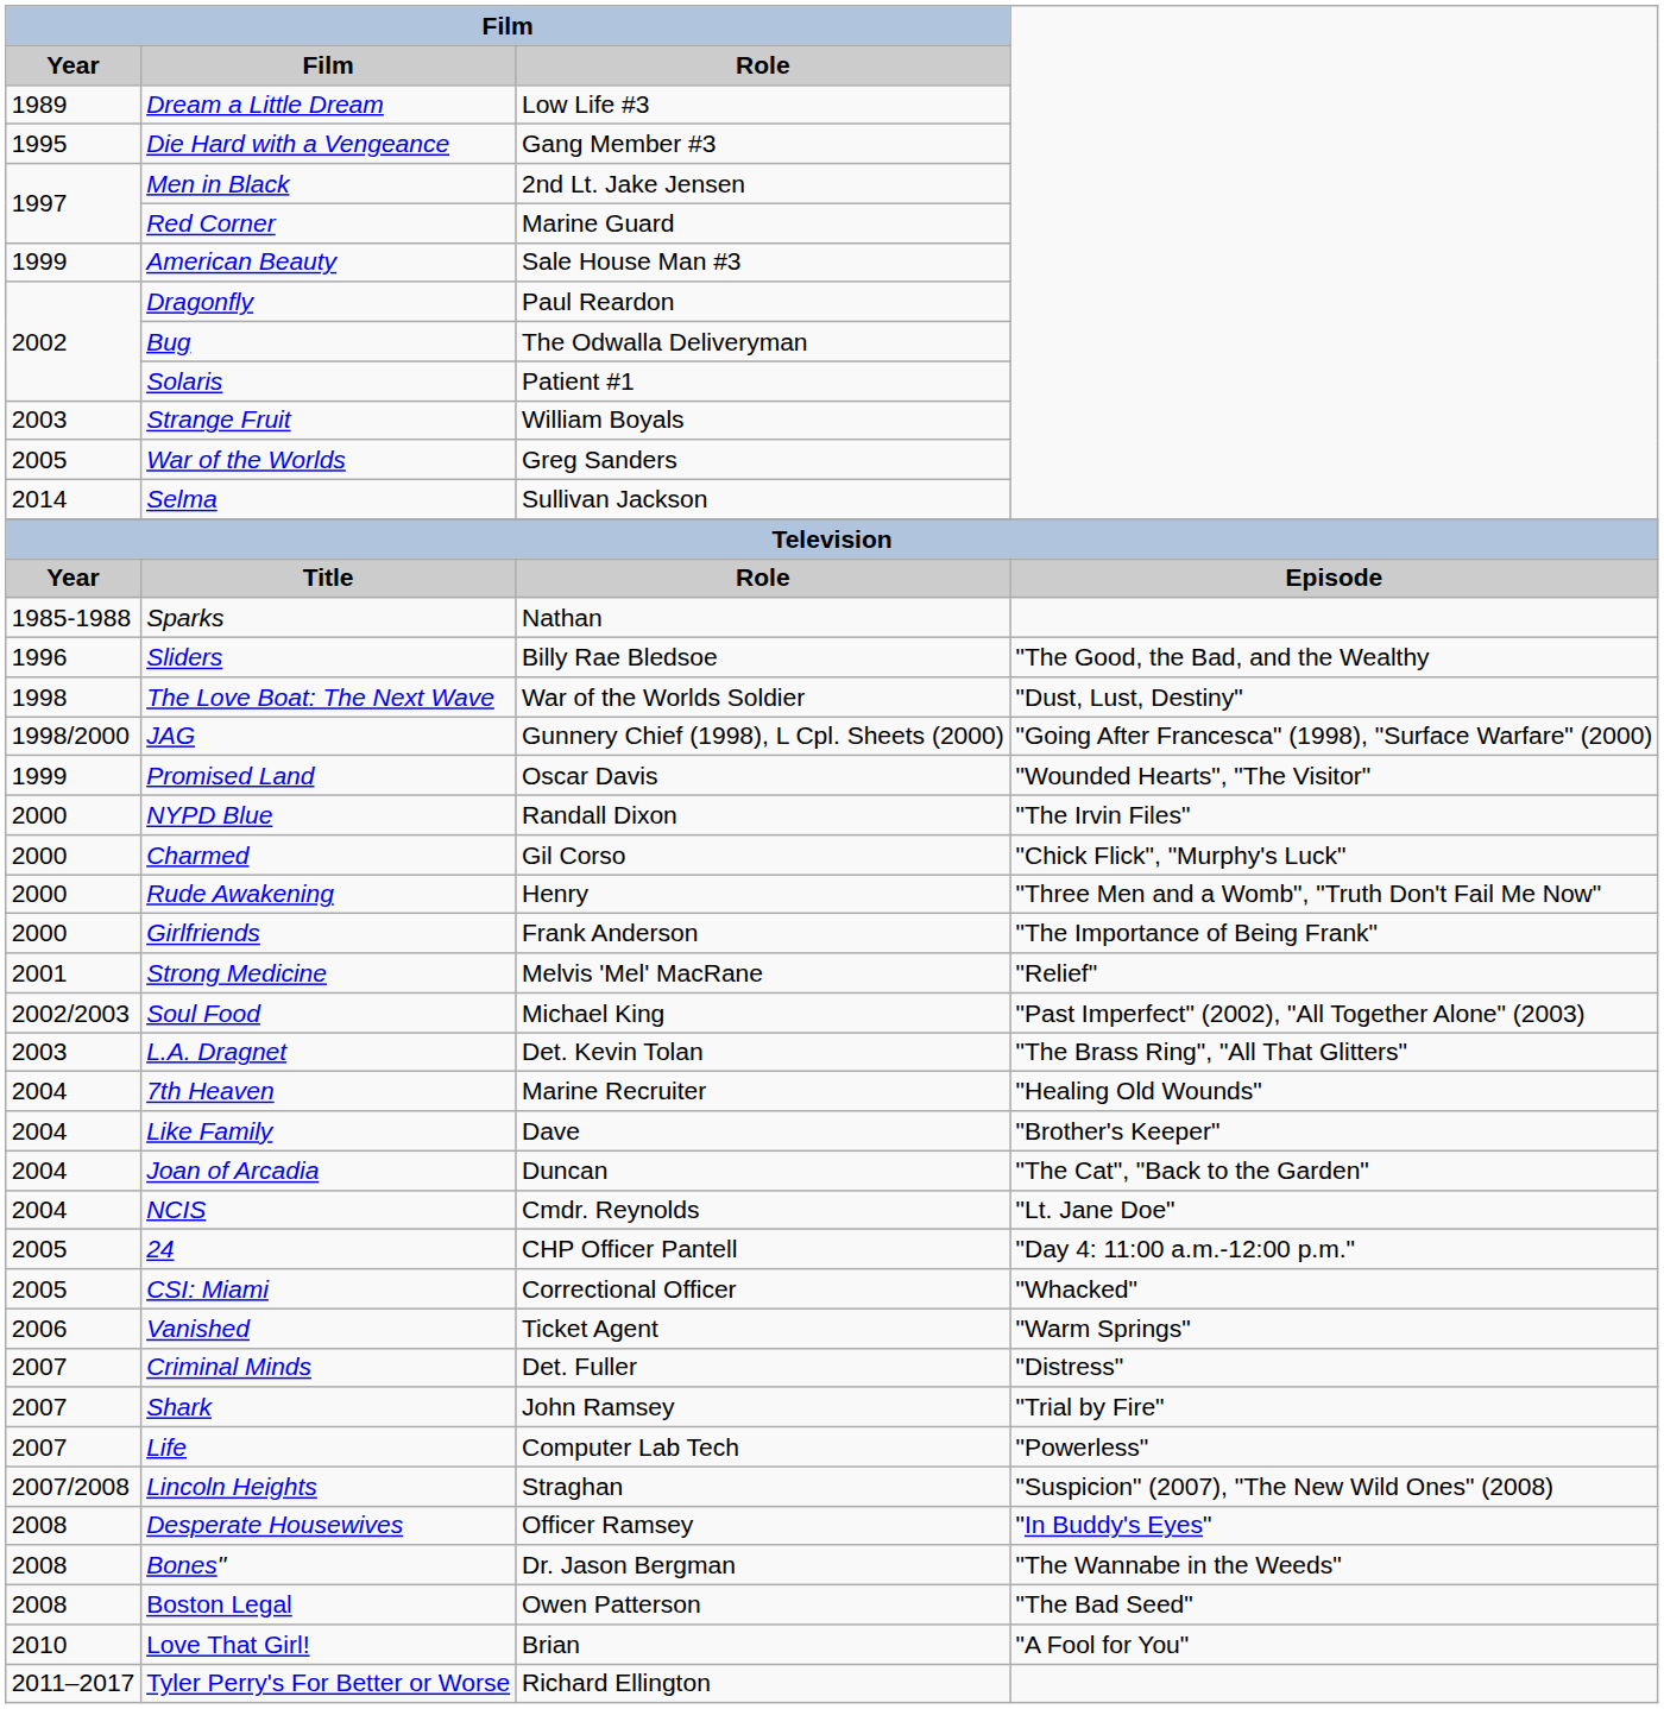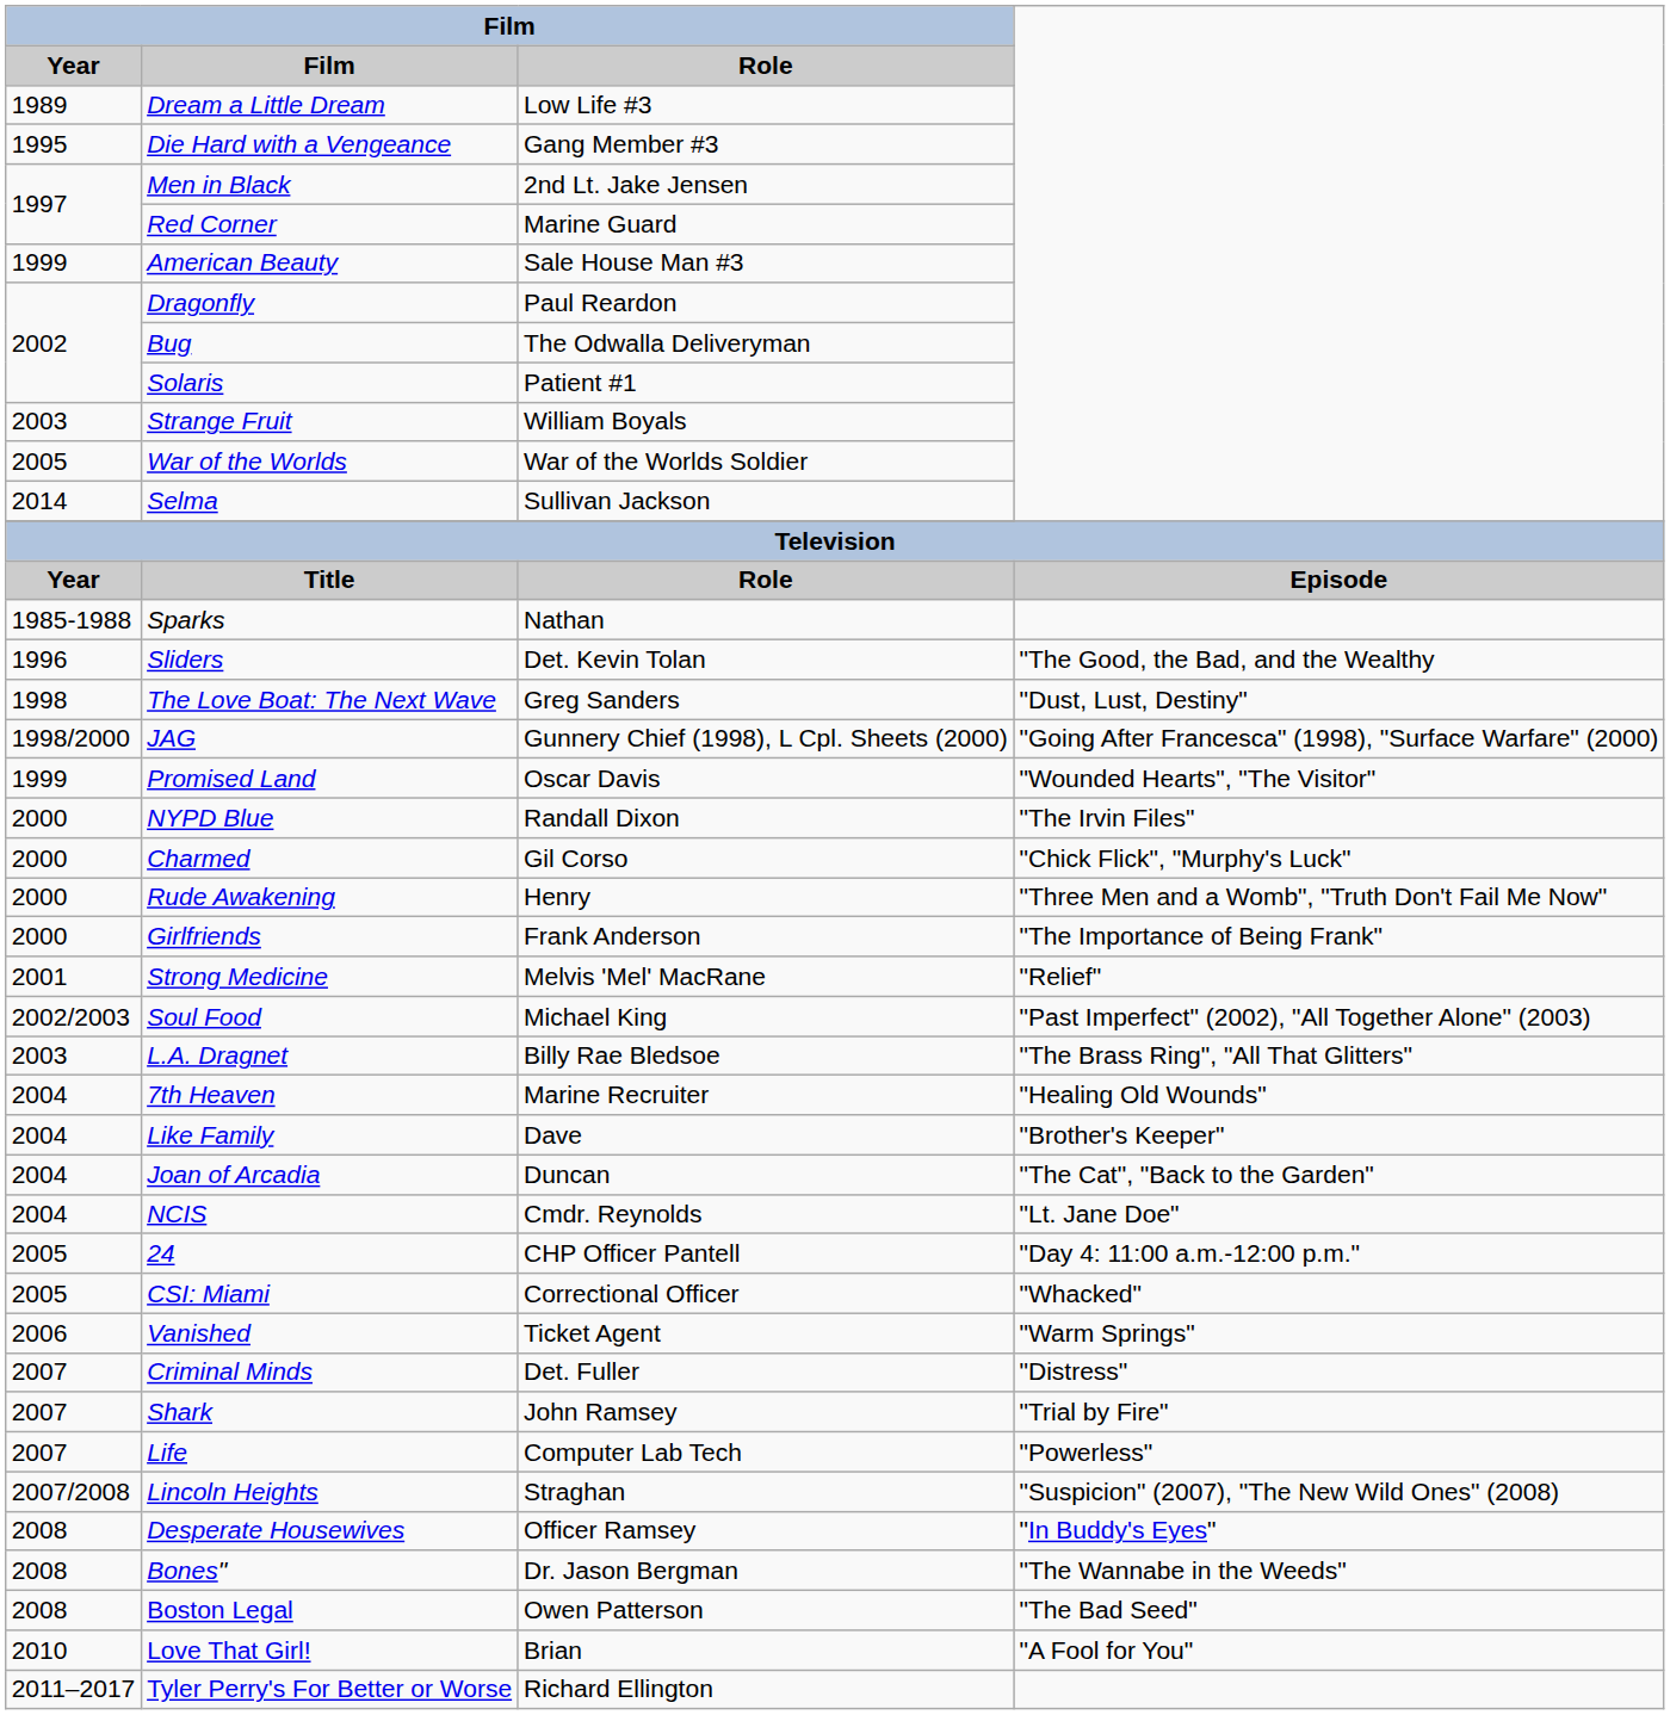War of the Worlds | Film / Role: Greg Sanders -> War of the Worlds Soldier
Sliders | Film / Role: Billy Rae Bledsoe -> Det. Kevin Tolan
The Love Boat: The Next Wave | Film / Role: War of the Worlds Soldier -> Greg Sanders
L.A. Dragnet | Film / Role: Det. Kevin Tolan -> Billy Rae Bledsoe
